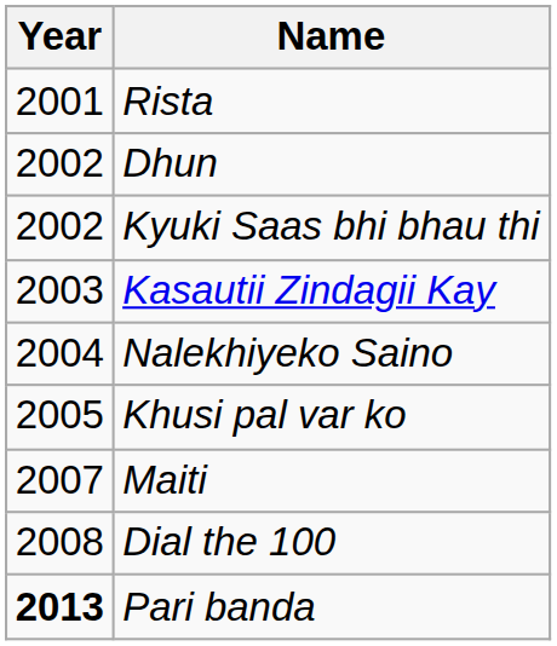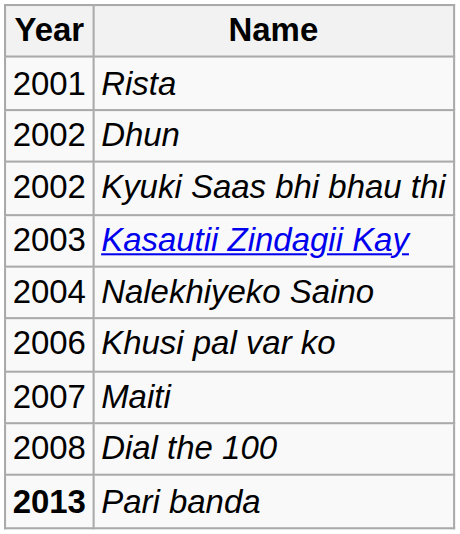Khusi pal var ko | Year: 2005 -> 2006
